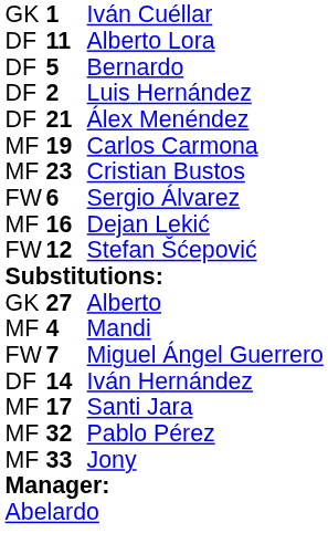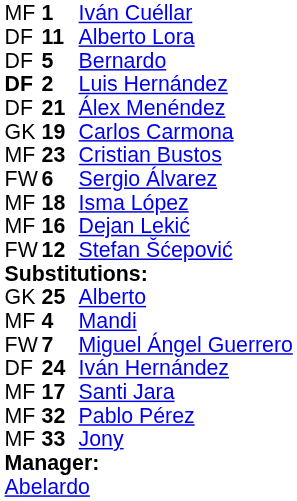Iván Cuéllar | column 1: GK -> MF
Luis Hernández | column 1: normal -> bold
Carlos Carmona | column 1: MF -> GK
+ row: MF | 18 | Isma López
Alberto | column 2: 27 -> 25
Iván Hernández | column 2: 14 -> 24
